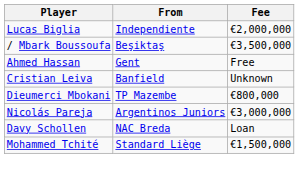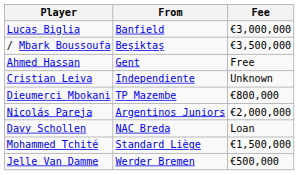Lucas Biglia | From: Independiente -> Banfield
Lucas Biglia | Fee: €2,000,000 -> €3,000,000
Cristian Leiva | From: Banfield -> Independiente
Nicolás Pareja | Fee: €3,000,000 -> €2,000,000
+ row: Jelle Van Damme | Werder Bremen | €500,000
